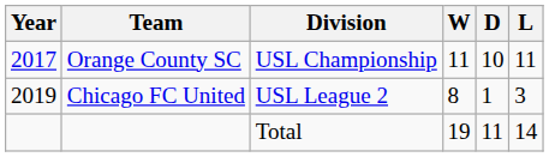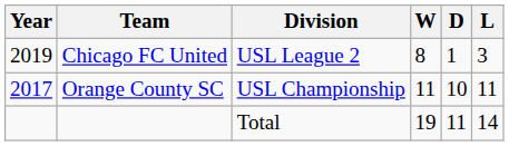rows swapped: Orange County SC <-> Chicago FC United
